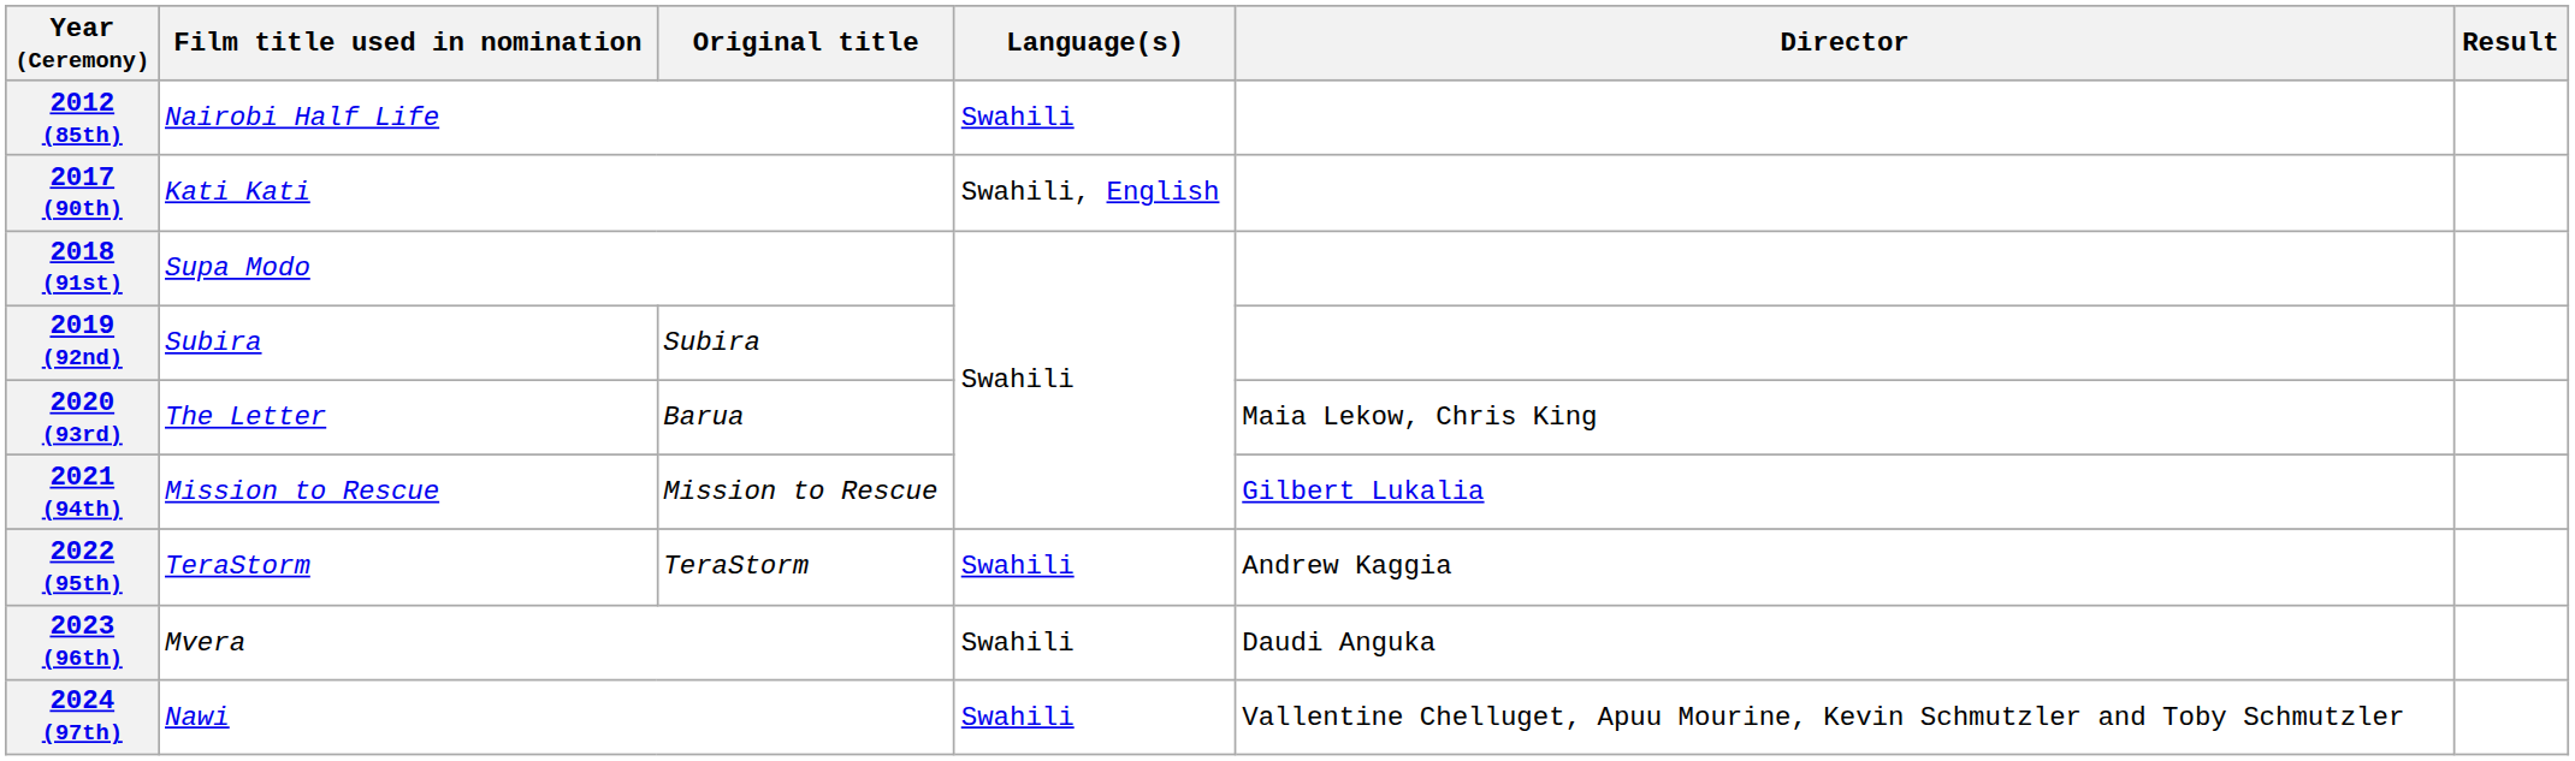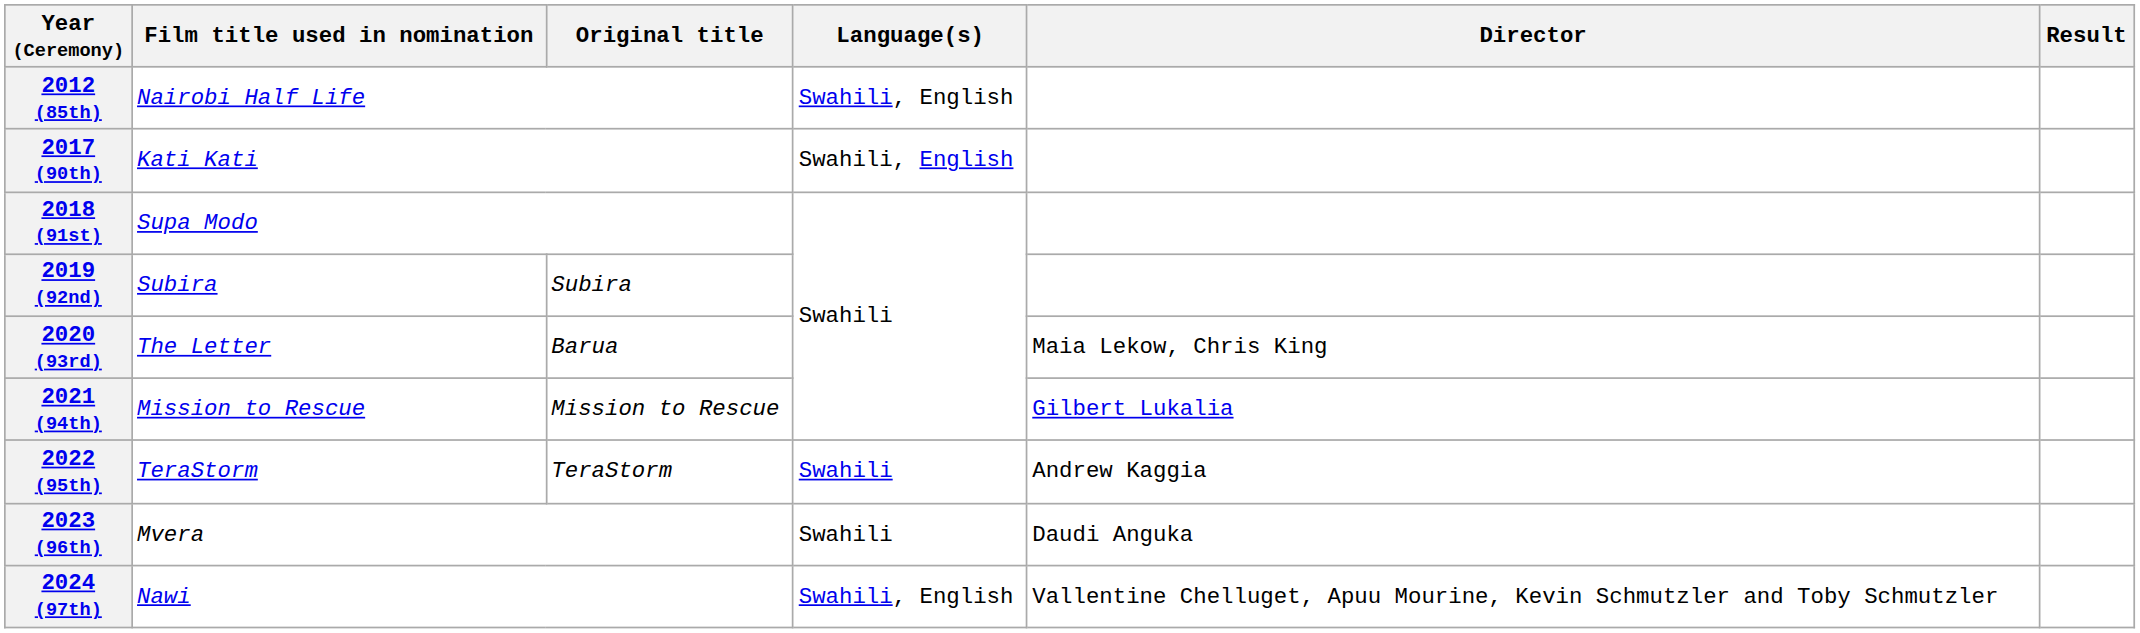2012 (85th) | Language(s): Swahili -> Swahili, English
2024 (97th) | Language(s): Swahili -> Swahili, English
